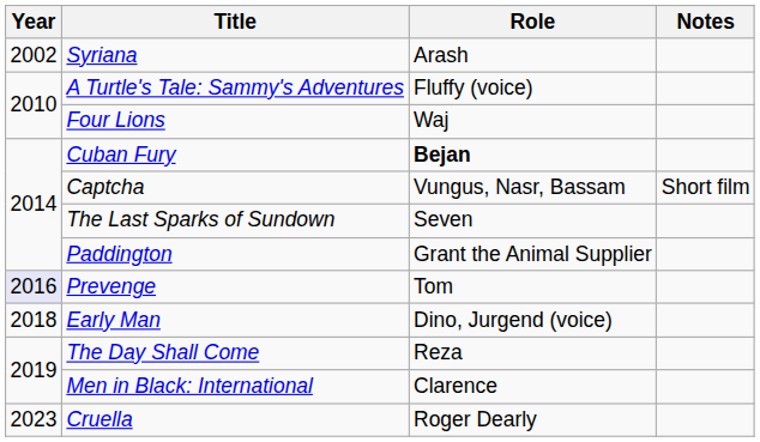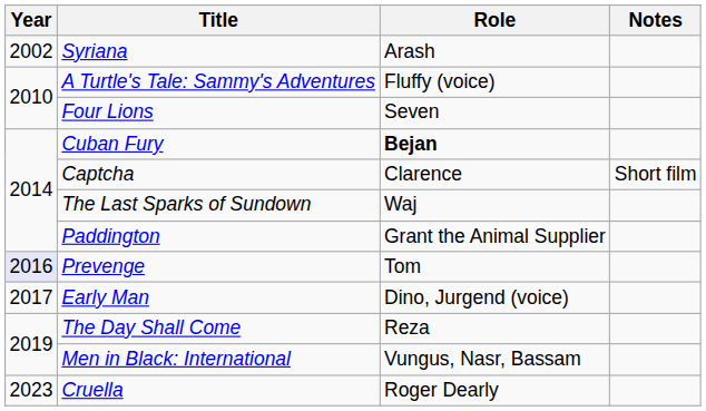Four Lions | Role: Waj -> Seven
Captcha | Role: Vungus, Nasr, Bassam -> Clarence
The Last Sparks of Sundown | Role: Seven -> Waj
Early Man | Year: 2018 -> 2017
Men in Black: International | Role: Clarence -> Vungus, Nasr, Bassam
